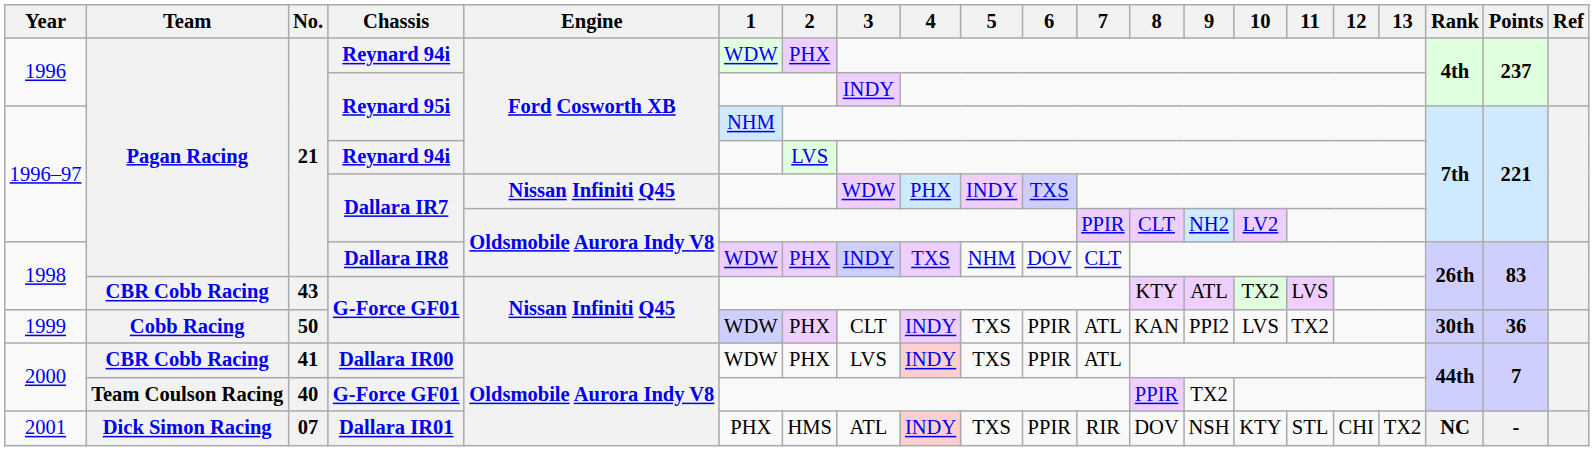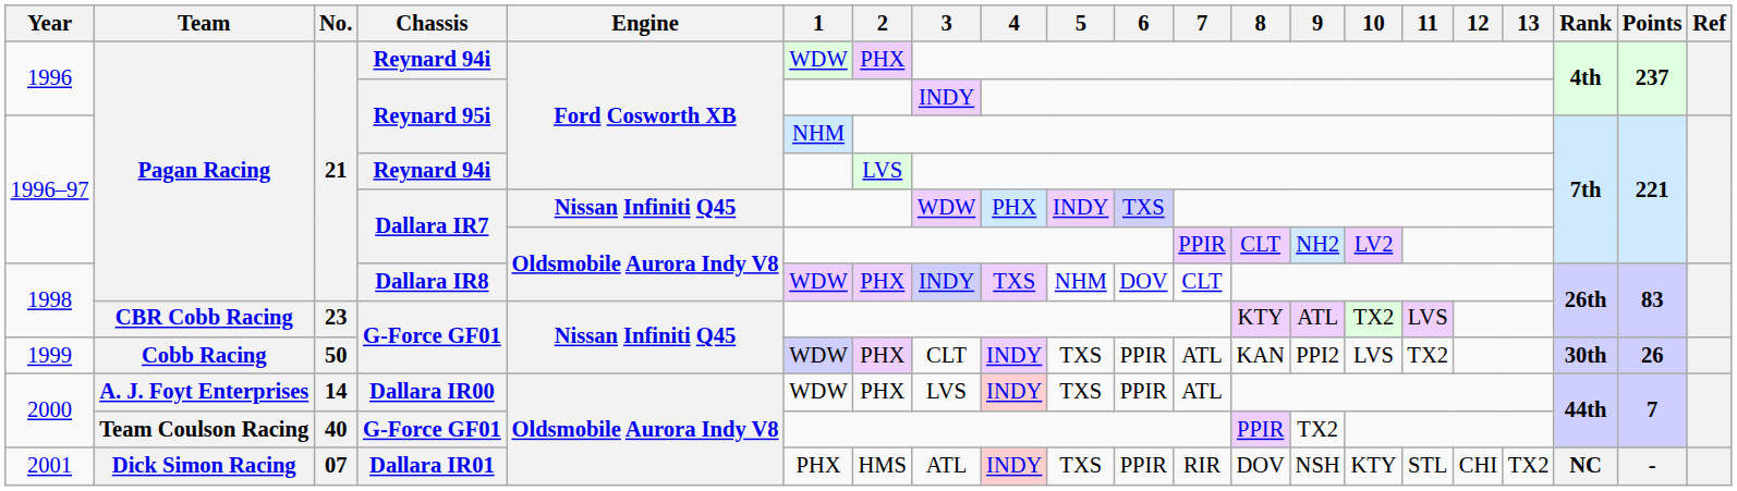1998 / G-Force GF01 | No.: 43 -> 23
1999 / G-Force GF01 | Points: 36 -> 26
Dallara IR00 | Team: CBR Cobb Racing -> A. J. Foyt Enterprises
Dallara IR00 | No.: 41 -> 14
